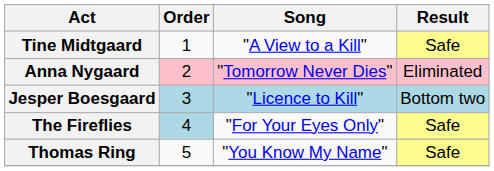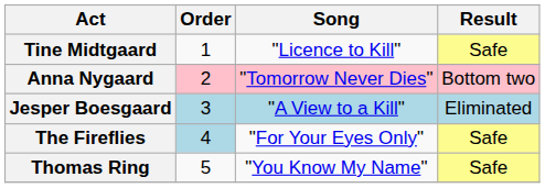Tine Midtgaard | Song: "A View to a Kill" -> "Licence to Kill"
Anna Nygaard | Result: Eliminated -> Bottom two
Jesper Boesgaard | Song: "Licence to Kill" -> "A View to a Kill"
Jesper Boesgaard | Result: Bottom two -> Eliminated
